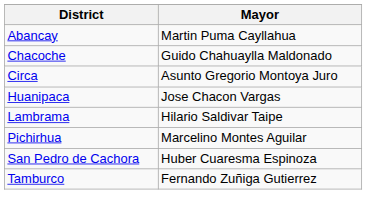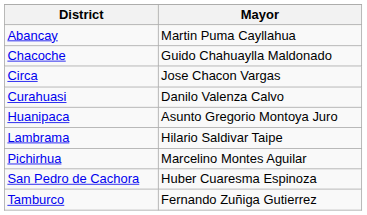Circa | Mayor: Asunto Gregorio Montoya Juro -> Jose Chacon Vargas
+ row: Curahuasi | Danilo Valenza Calvo
Huanipaca | Mayor: Jose Chacon Vargas -> Asunto Gregorio Montoya Juro
